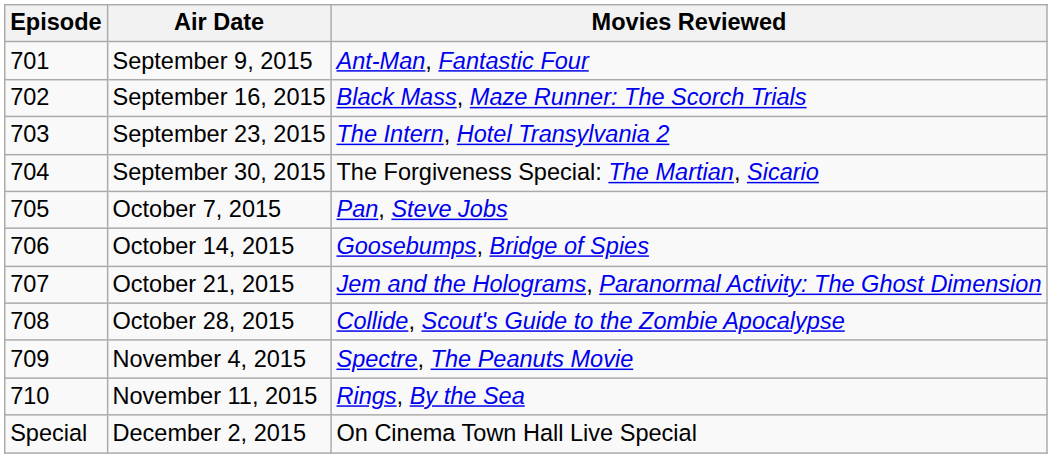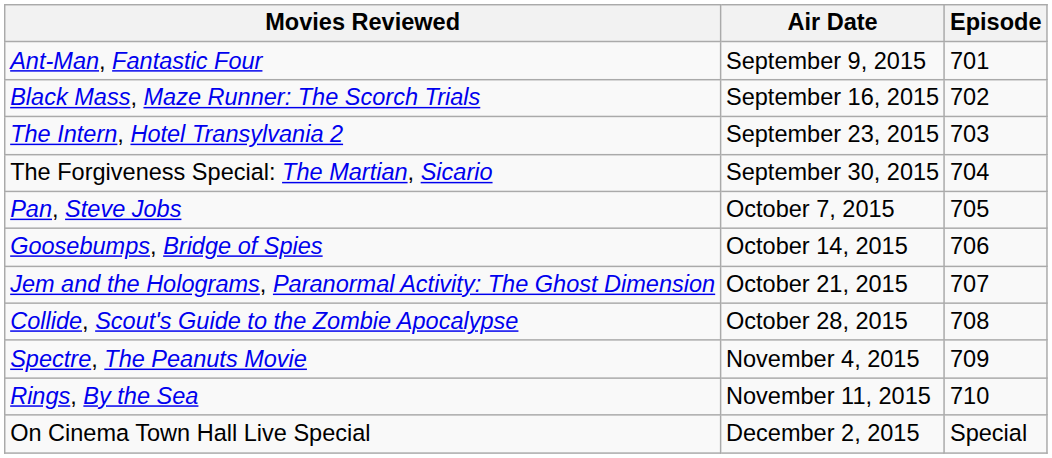columns swapped: Episode <-> Movies Reviewed
